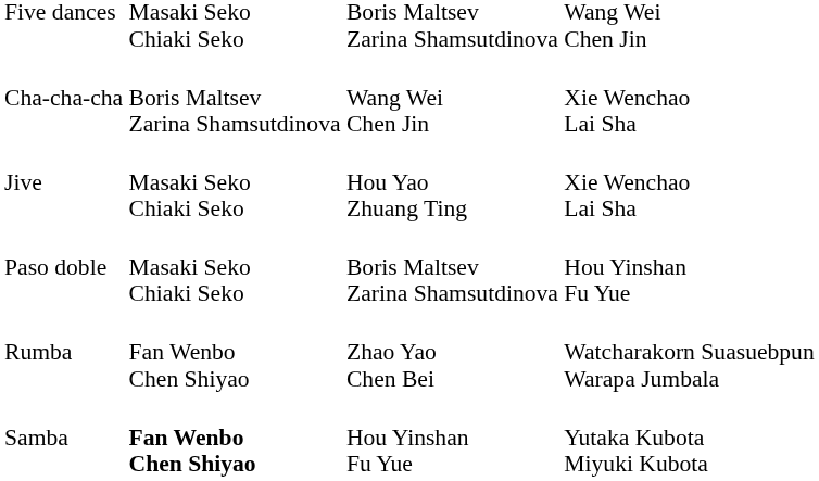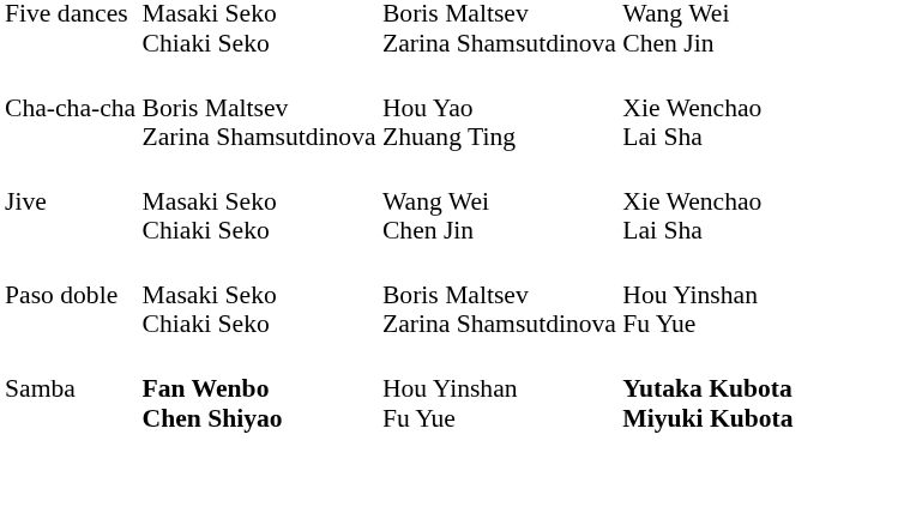Cha-cha-cha | column 3: Wang Wei Chen Jin -> Hou Yao Zhuang Ting
Jive | column 3: Hou Yao Zhuang Ting -> Wang Wei Chen Jin
- row: Rumba | Fan Wenbo Chen Shiyao | Zhao Yao Chen Bei | Watcharakorn Suasuebpun Warapa Jumbala
Samba | column 4: normal -> bold
